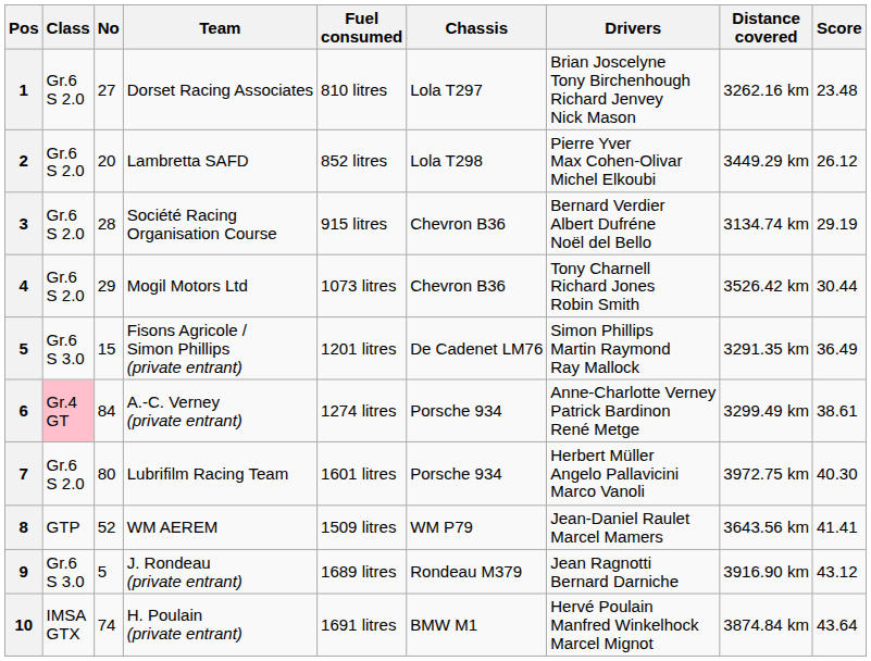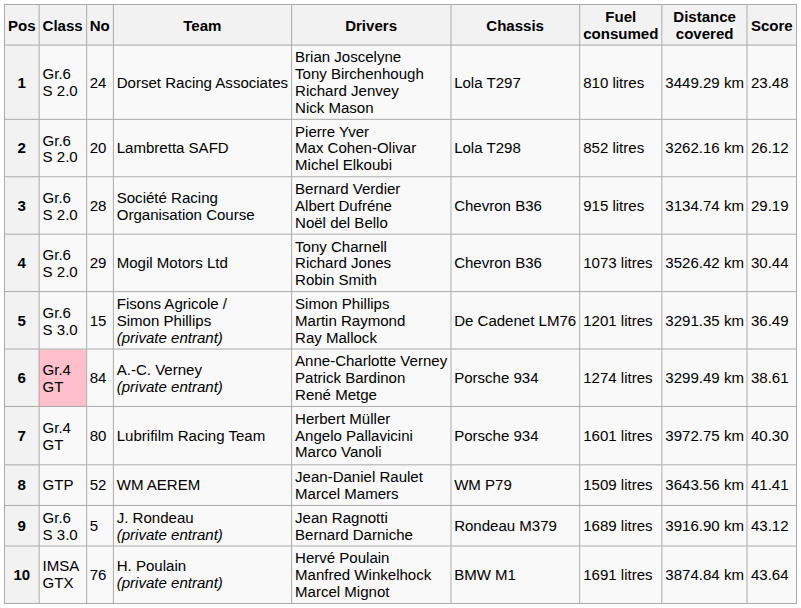columns swapped: Drivers <-> Fuel consumed
Dorset Racing Associates | No: 27 -> 24
Dorset Racing Associates | Distance covered: 3262.16 km -> 3449.29 km
Lambretta SAFD | Distance covered: 3449.29 km -> 3262.16 km
Lubrifilm Racing Team | Class: Gr.6 S 2.0 -> Gr.4 GT
H. Poulain (private entrant) | No: 74 -> 76
